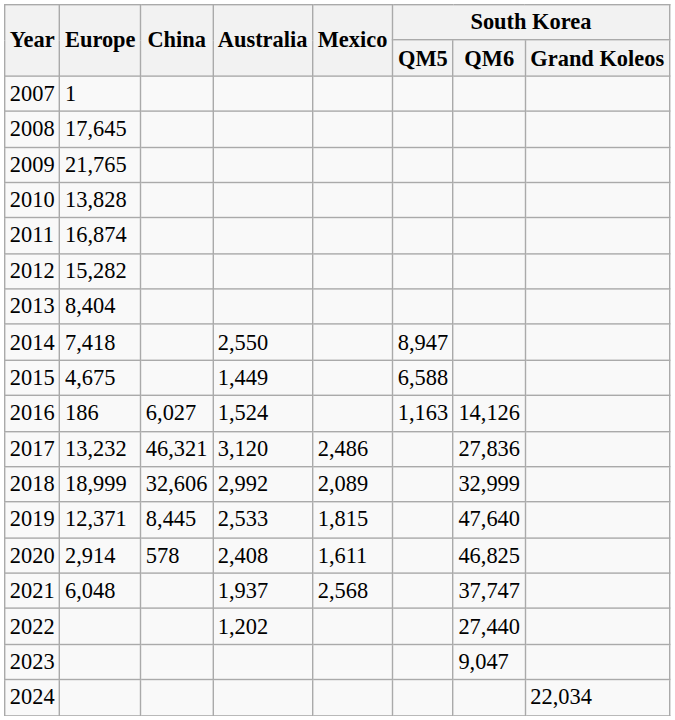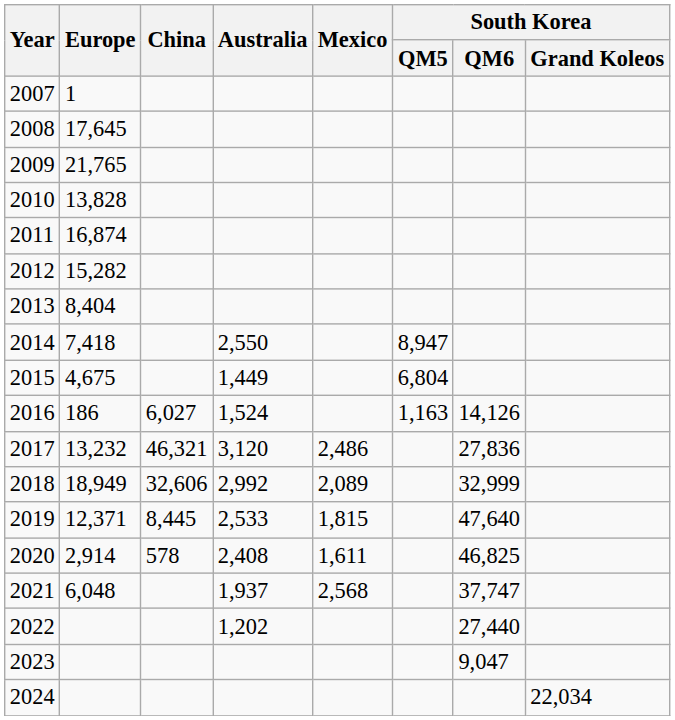2015 | South Korea / QM5: 6,588 -> 6,804
2018 | Europe: 18,999 -> 18,949
